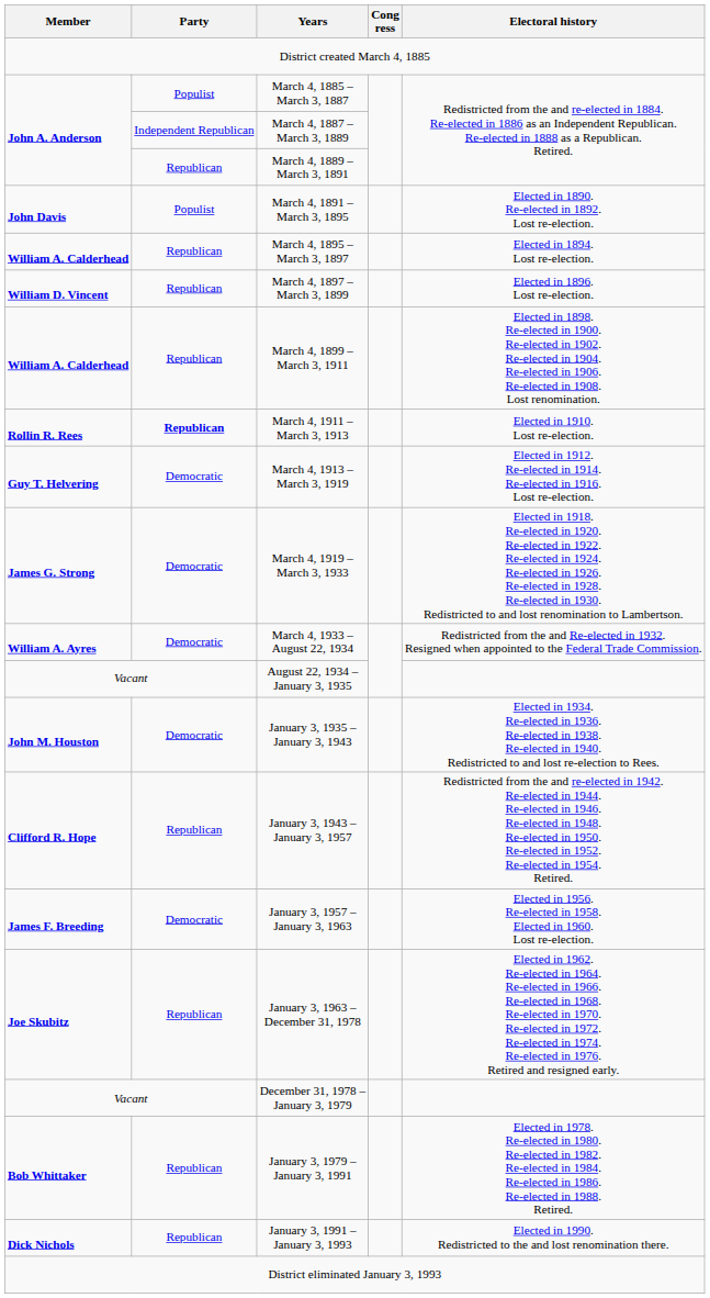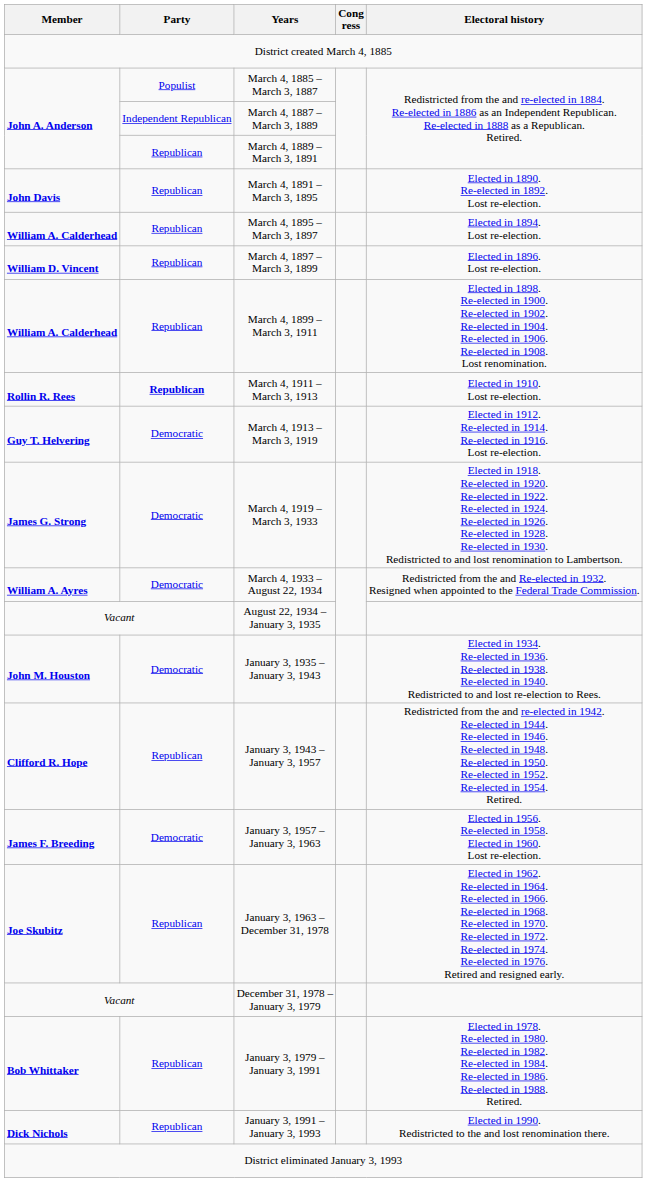March 4, 1891 – March 3, 1895 | Party: Populist -> Republican
